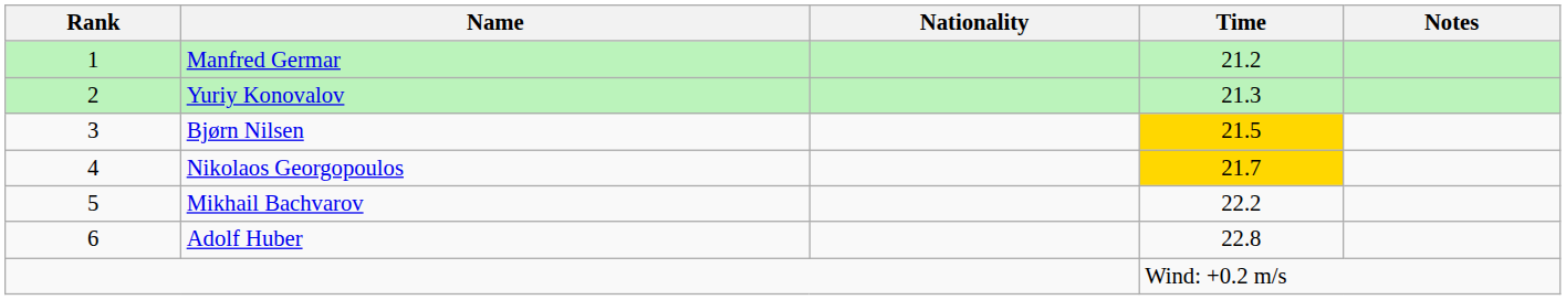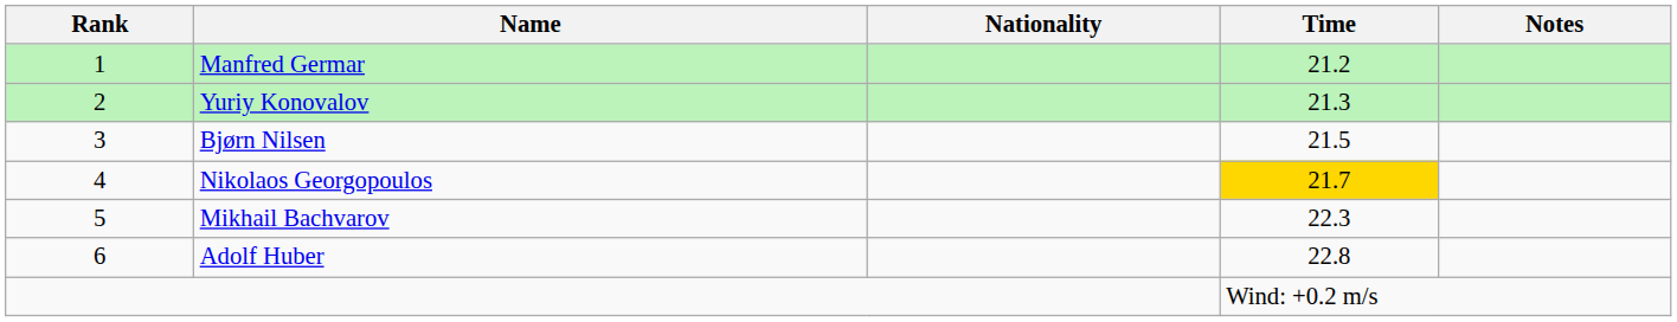Bjørn Nilsen | Time: gold background -> no background
Mikhail Bachvarov | Time: 22.2 -> 22.3
